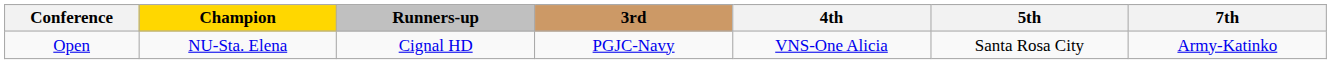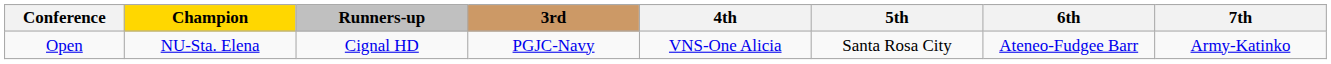+ column: 6th | Ateneo-Fudgee Barr
